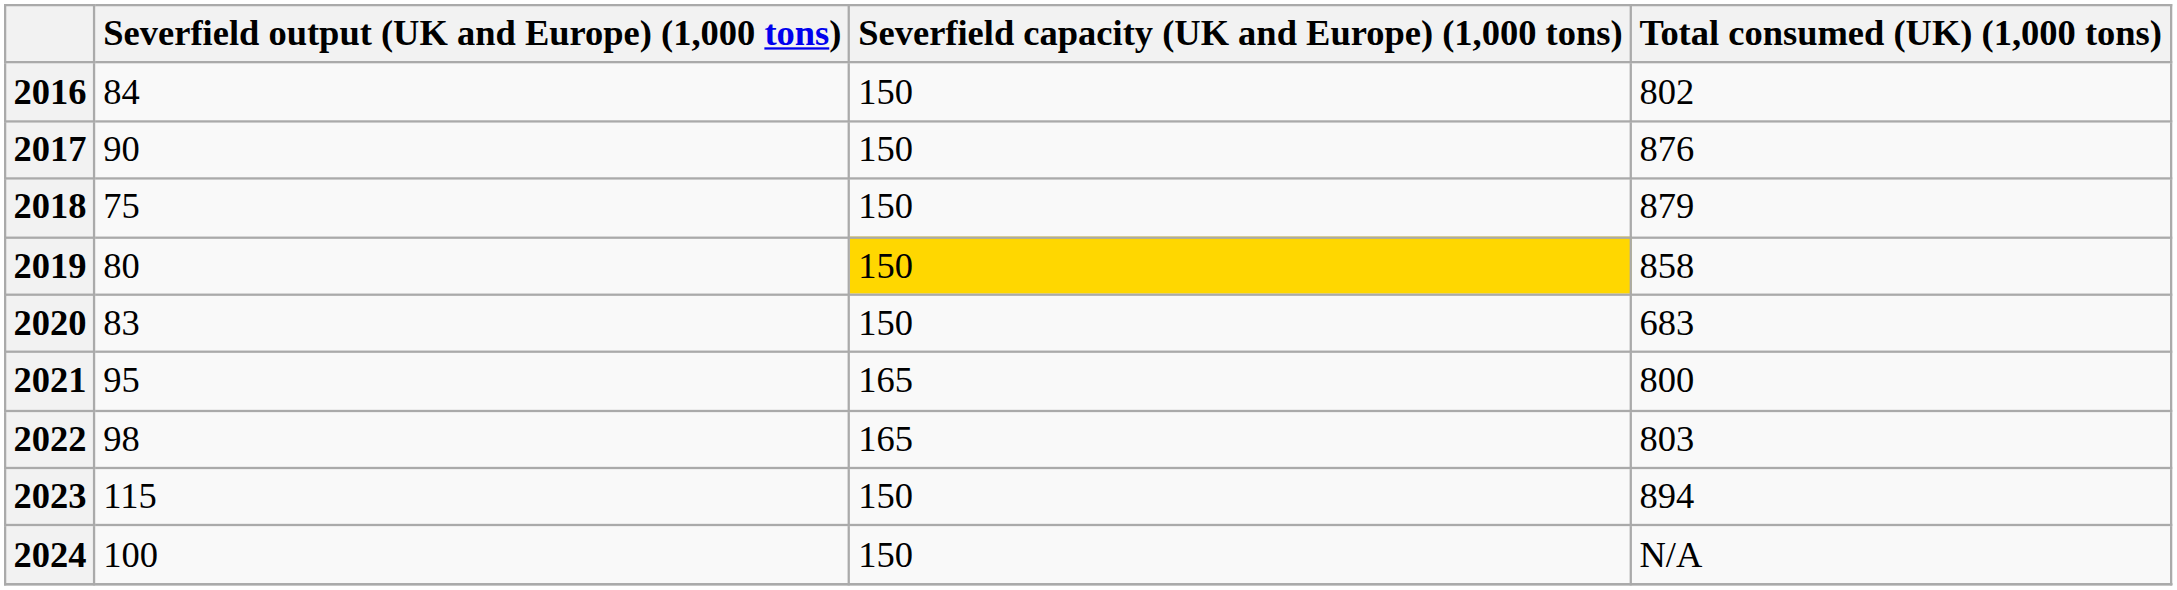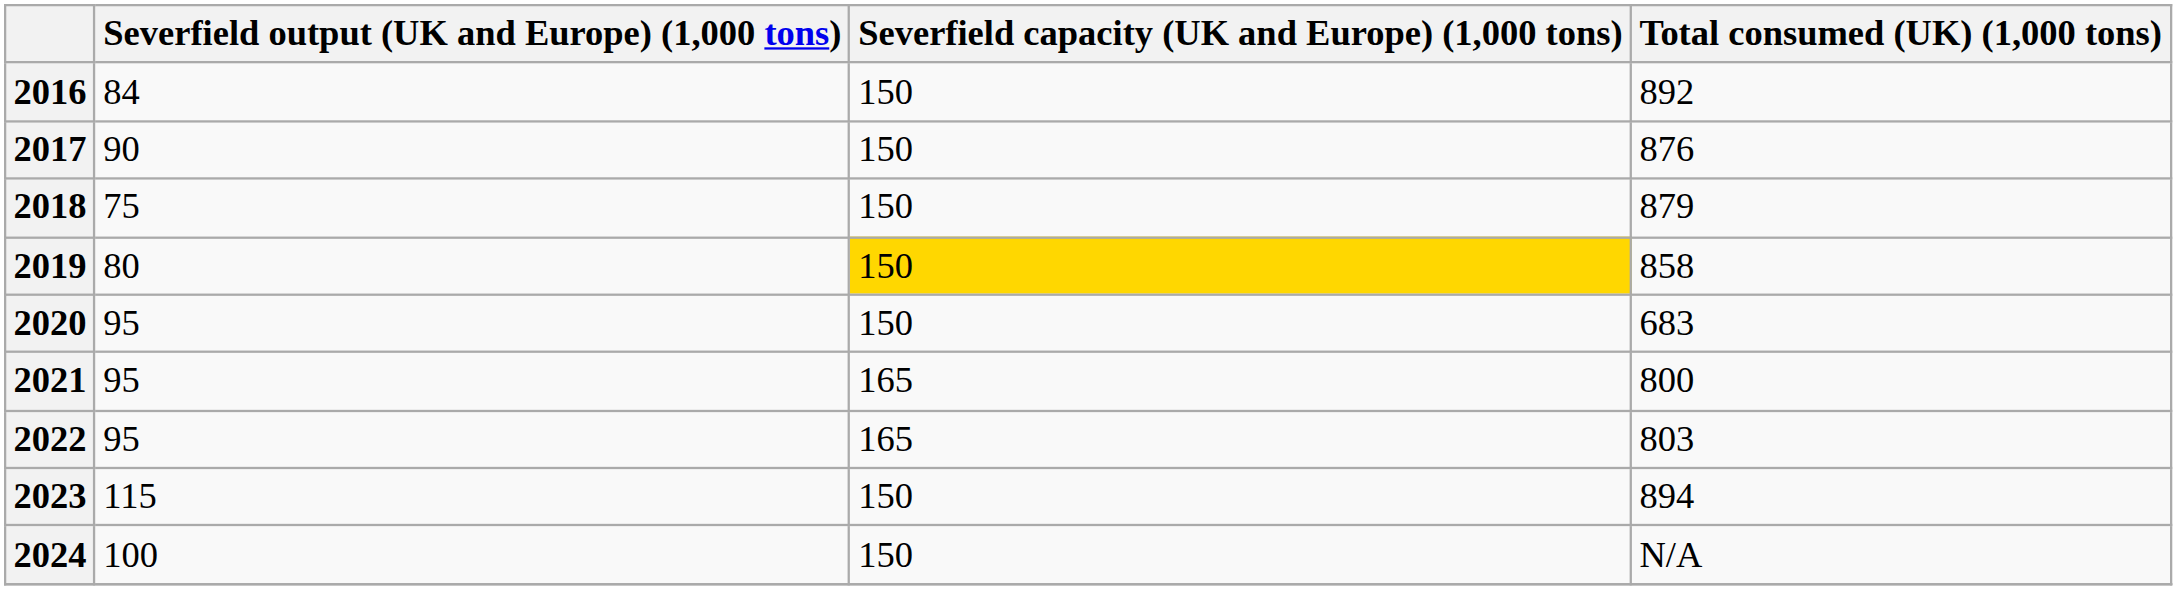2016 | Total consumed (UK) (1,000 tons): 802 -> 892
2020 | Severfield output (UK and Europe) (1,000 tons): 83 -> 95
2022 | Severfield output (UK and Europe) (1,000 tons): 98 -> 95
